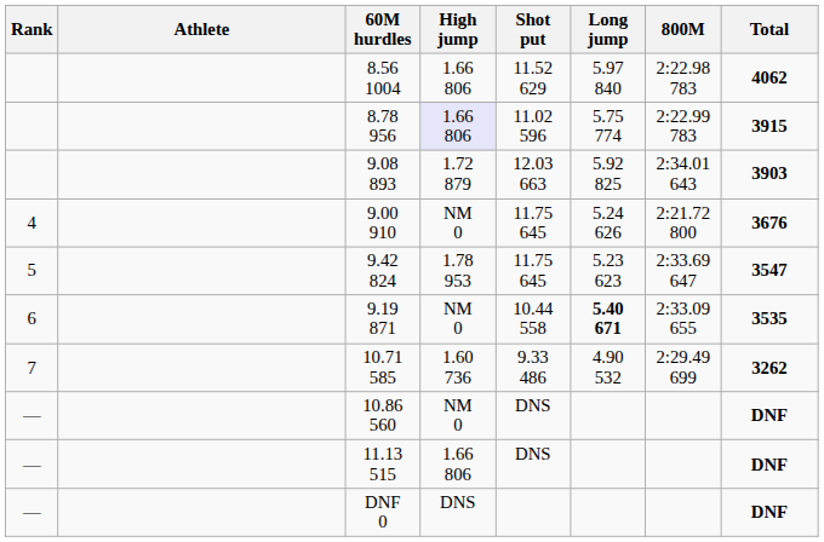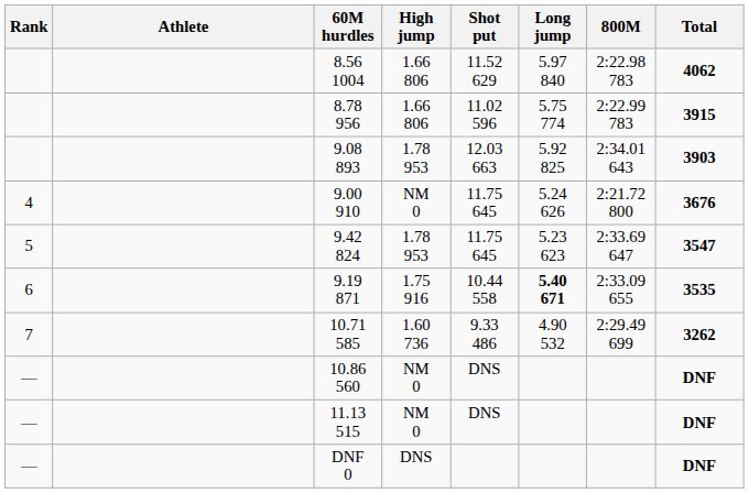8.78 956 | High jump: lavender background -> no background
9.08 893 | High jump: 1.72 879 -> 1.78 953
9.19 871 | High jump: NM 0 -> 1.75 916
11.13 515 | High jump: 1.66 806 -> NM 0
